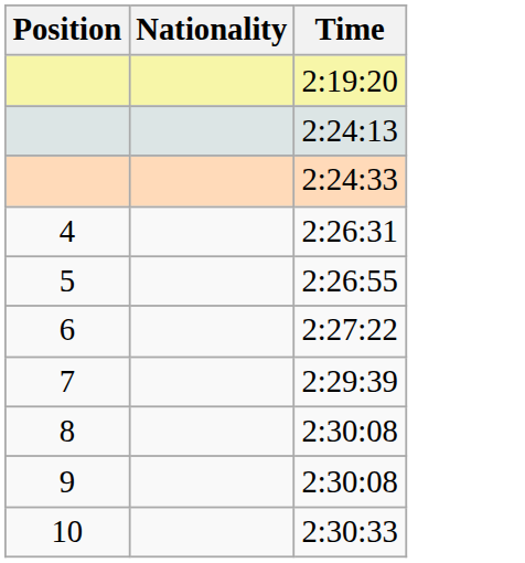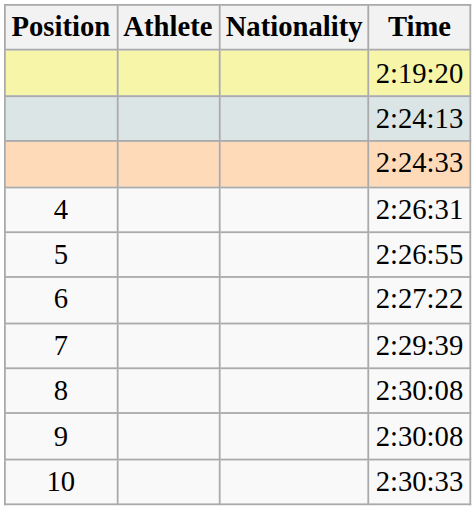+ column: Athlete
